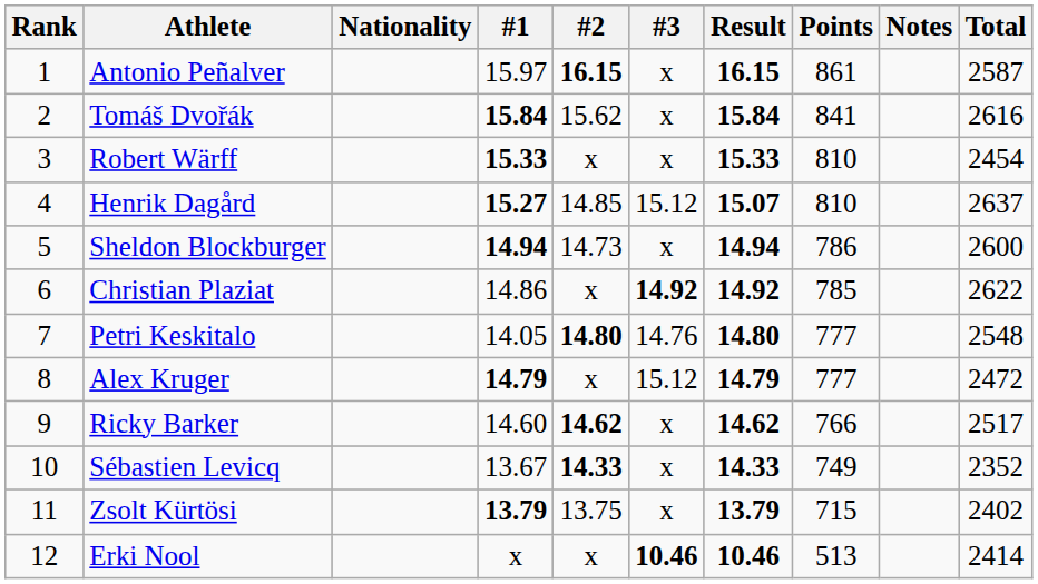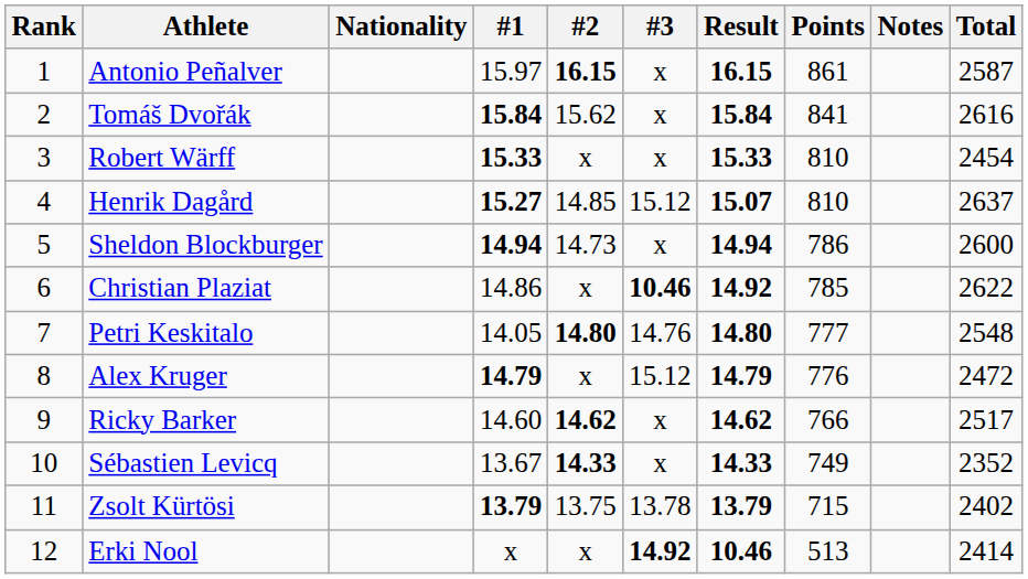Christian Plaziat | #3: 14.92 -> 10.46
Alex Kruger | Points: 777 -> 776
Zsolt Kürtösi | #3: x -> 13.78
Erki Nool | #3: 10.46 -> 14.92
